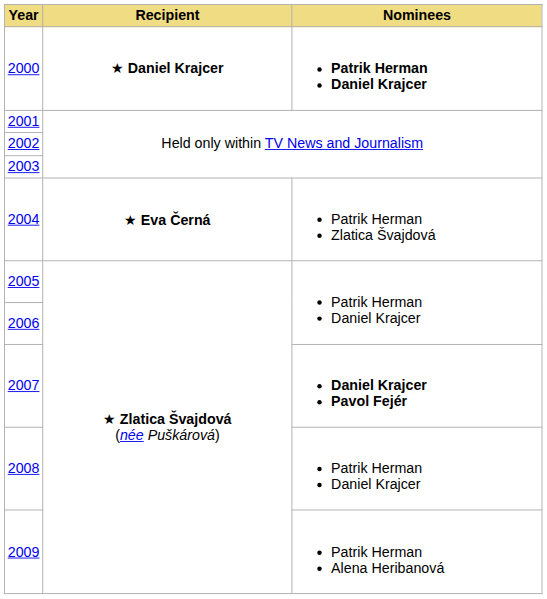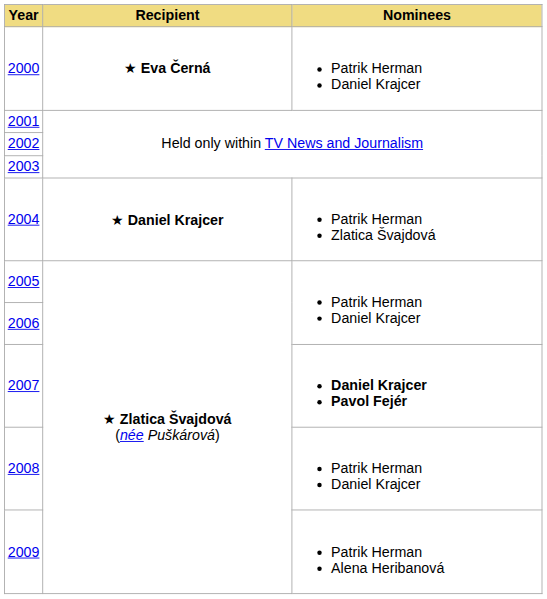2000 | Recipient: ★ Daniel Krajcer -> ★ Eva Černá
2000 | Nominees: bold -> normal
2004 | Recipient: ★ Eva Černá -> ★ Daniel Krajcer
